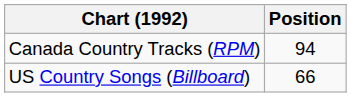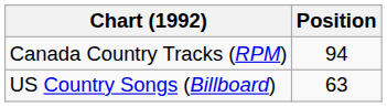US Country Songs (Billboard) | Position: 66 -> 63
